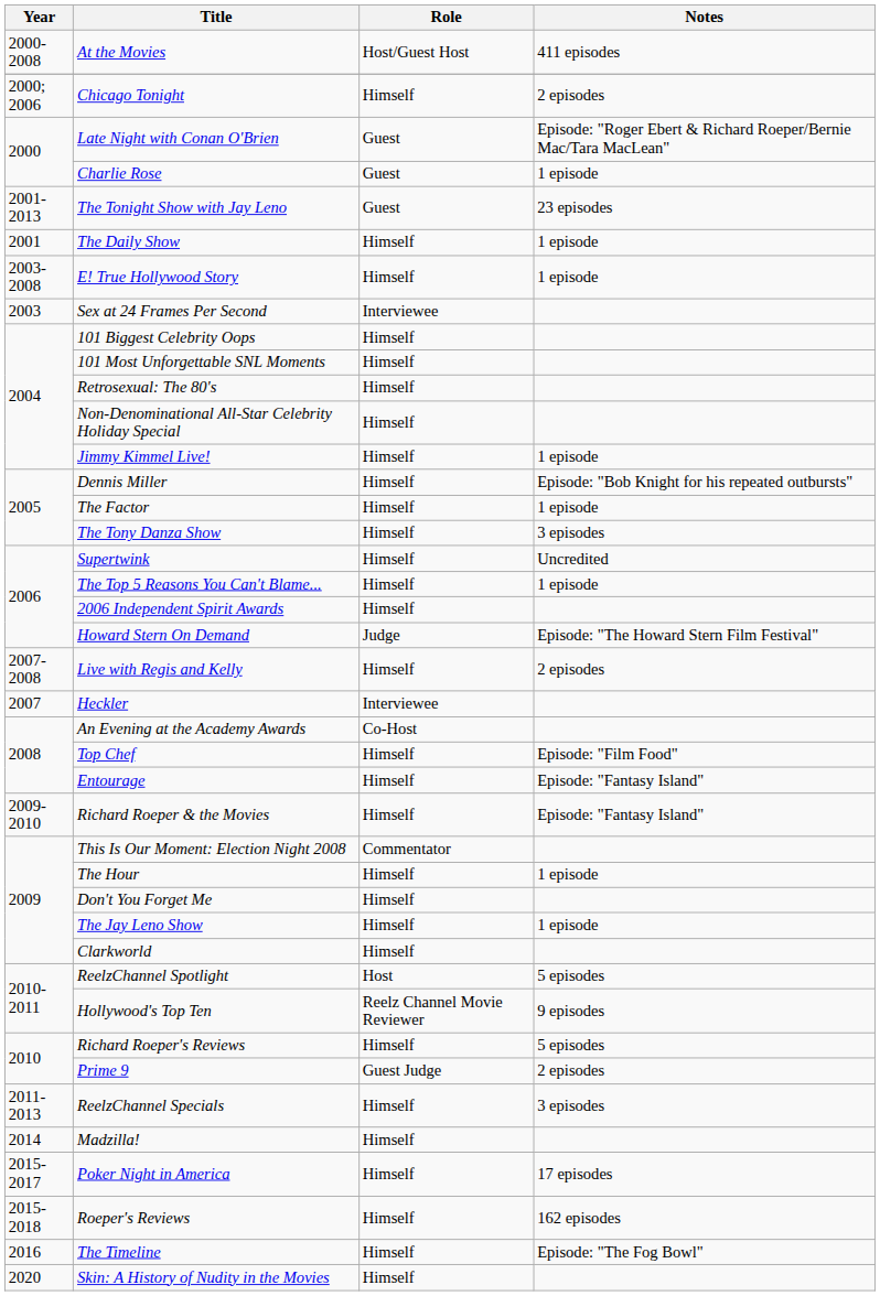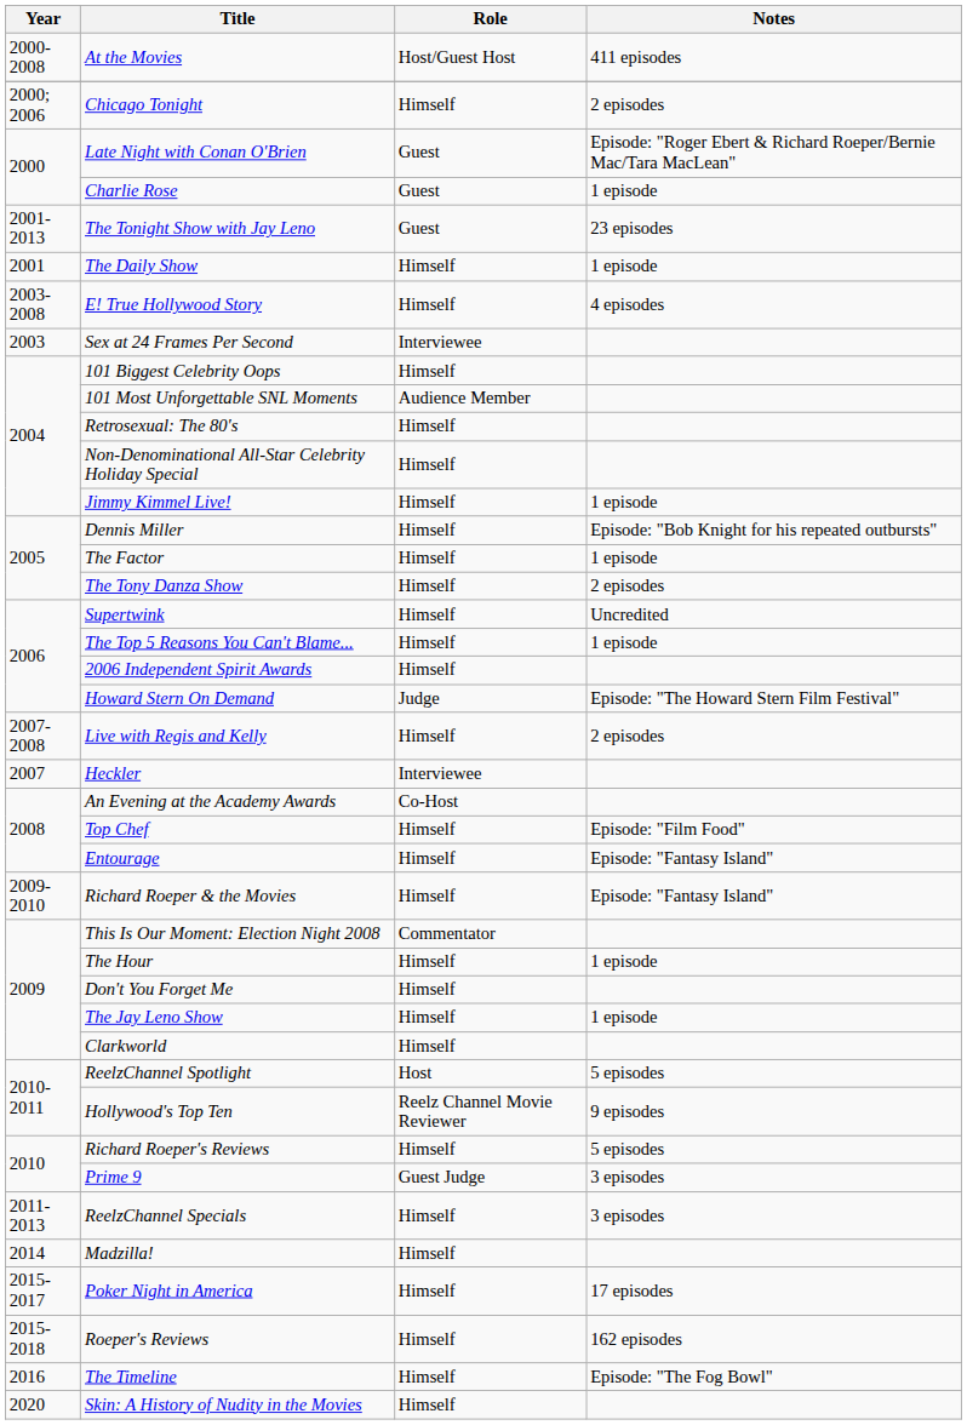E! True Hollywood Story | Notes: 1 episode -> 4 episodes
101 Most Unforgettable SNL Moments | Role: Himself -> Audience Member
The Tony Danza Show | Notes: 3 episodes -> 2 episodes
Prime 9 | Notes: 2 episodes -> 3 episodes
